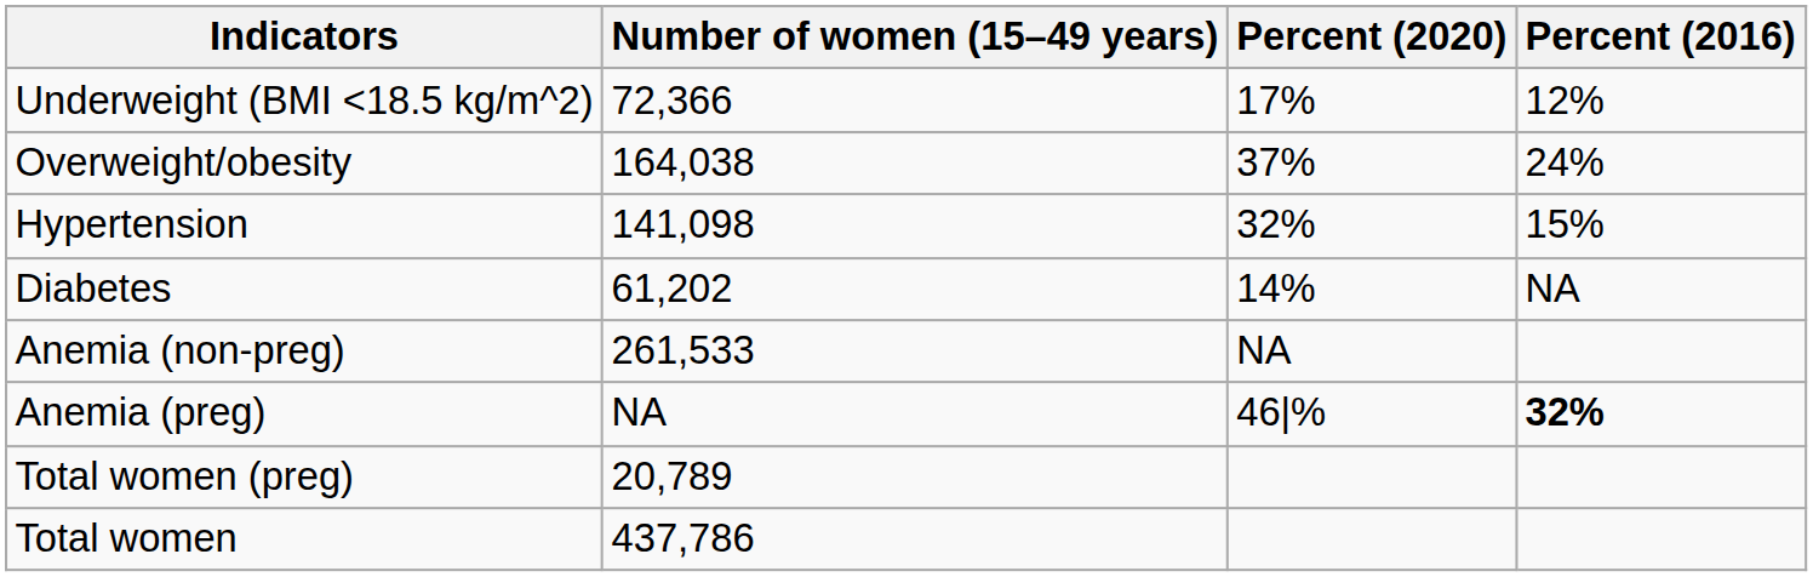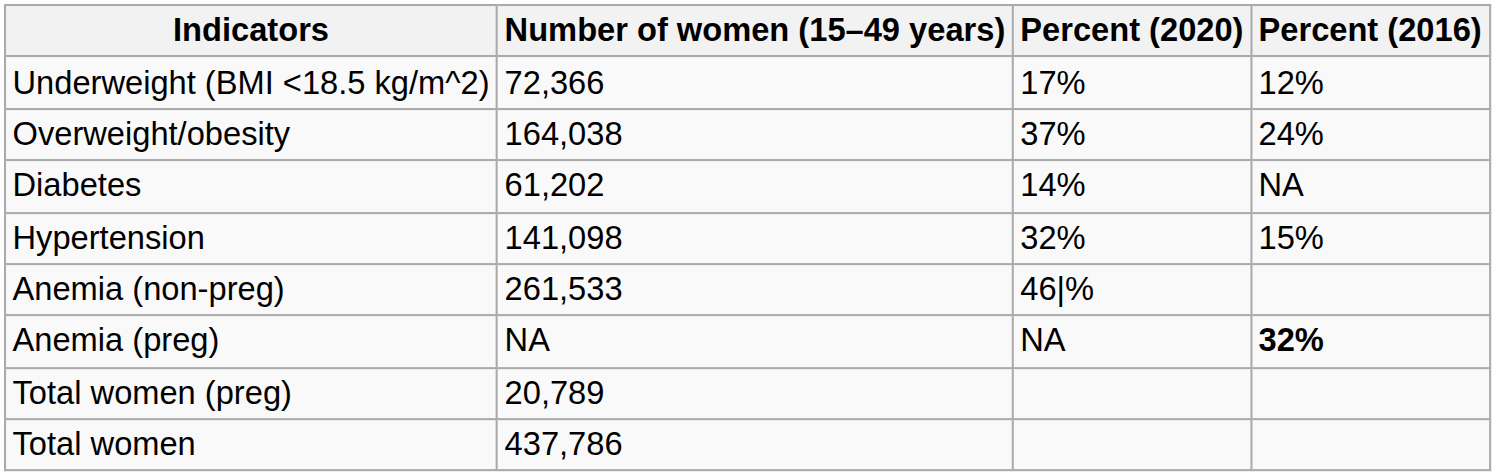rows swapped: Hypertension <-> Diabetes
Anemia (non-preg) | Percent (2020): NA -> 46|%
Anemia (preg) | Percent (2020): 46|% -> NA
